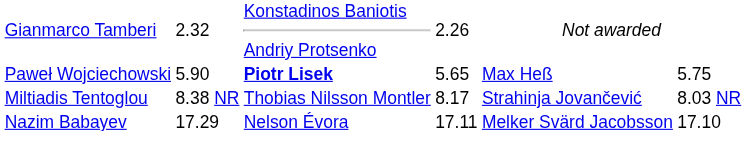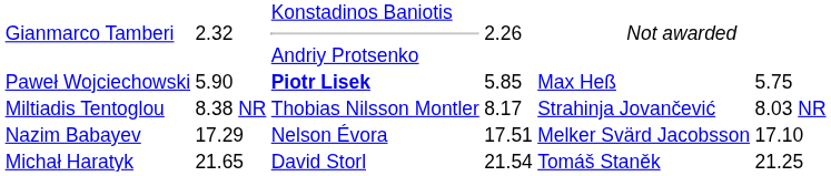Paweł Wojciechowski | column 5: 5.65 -> 5.85
Nazim Babayev | column 5: 17.11 -> 17.51
+ row: Michał Haratyk | 21.65 | David Storl | 21.54 | Tomáš Staněk | 21.25
